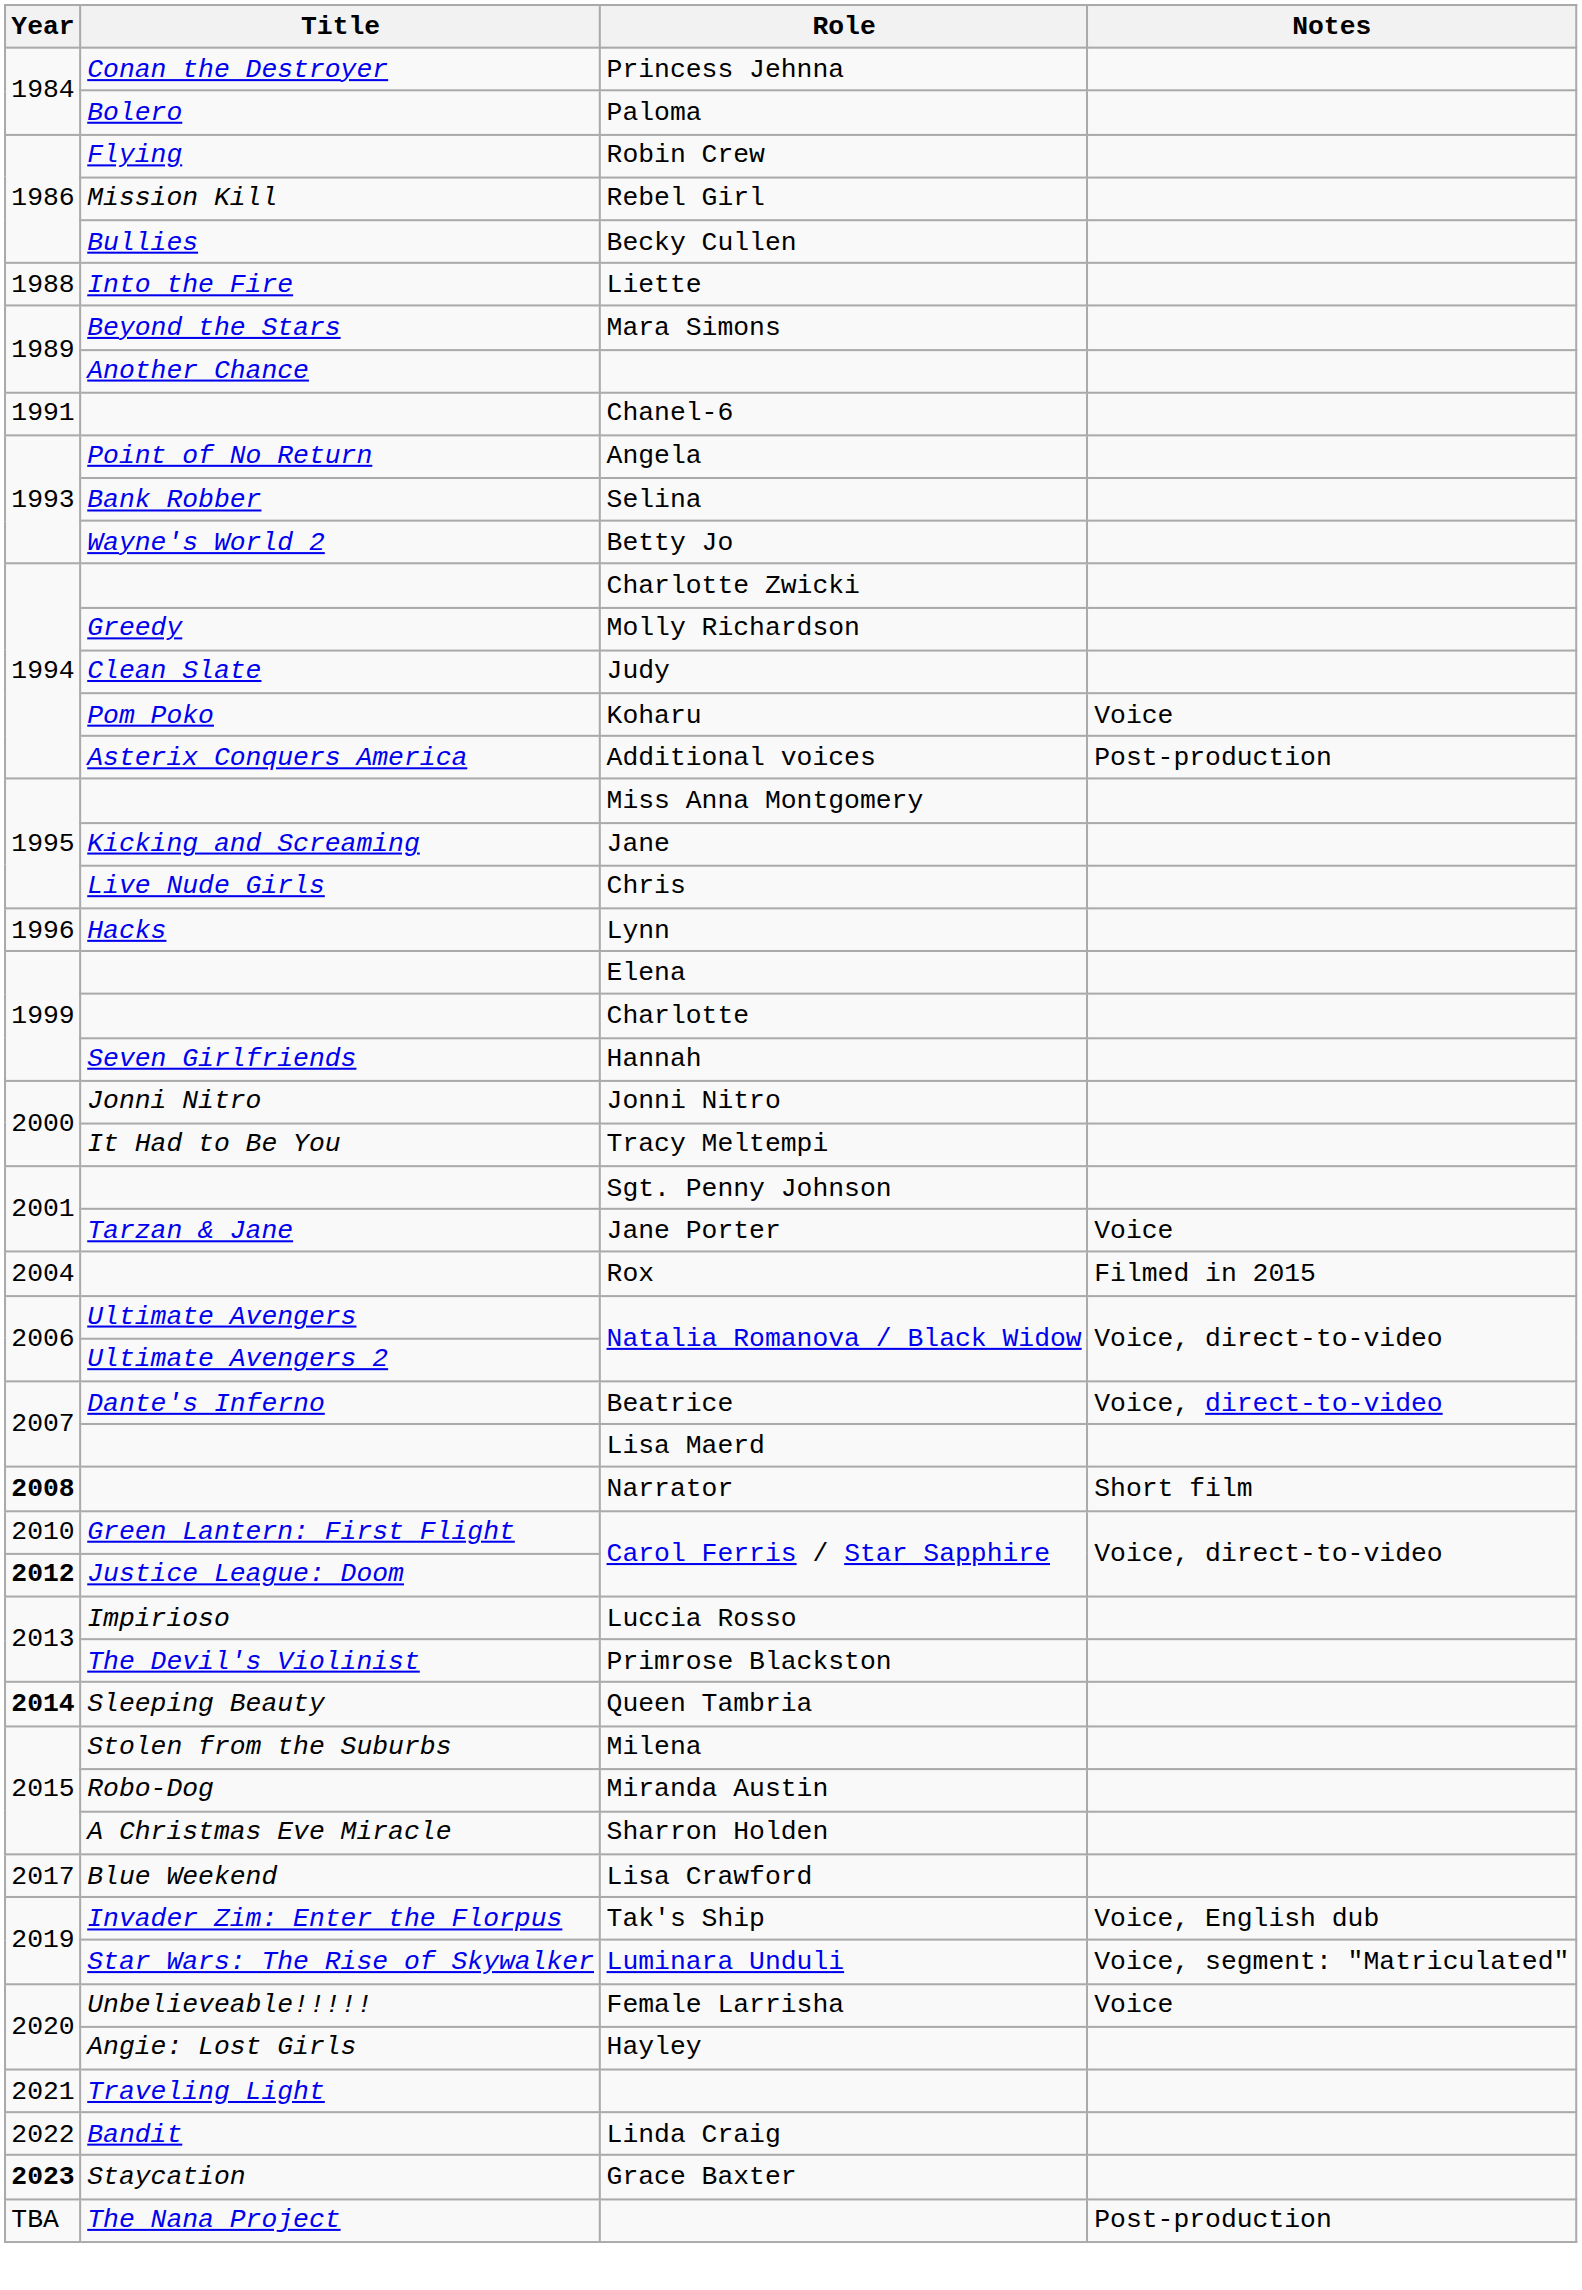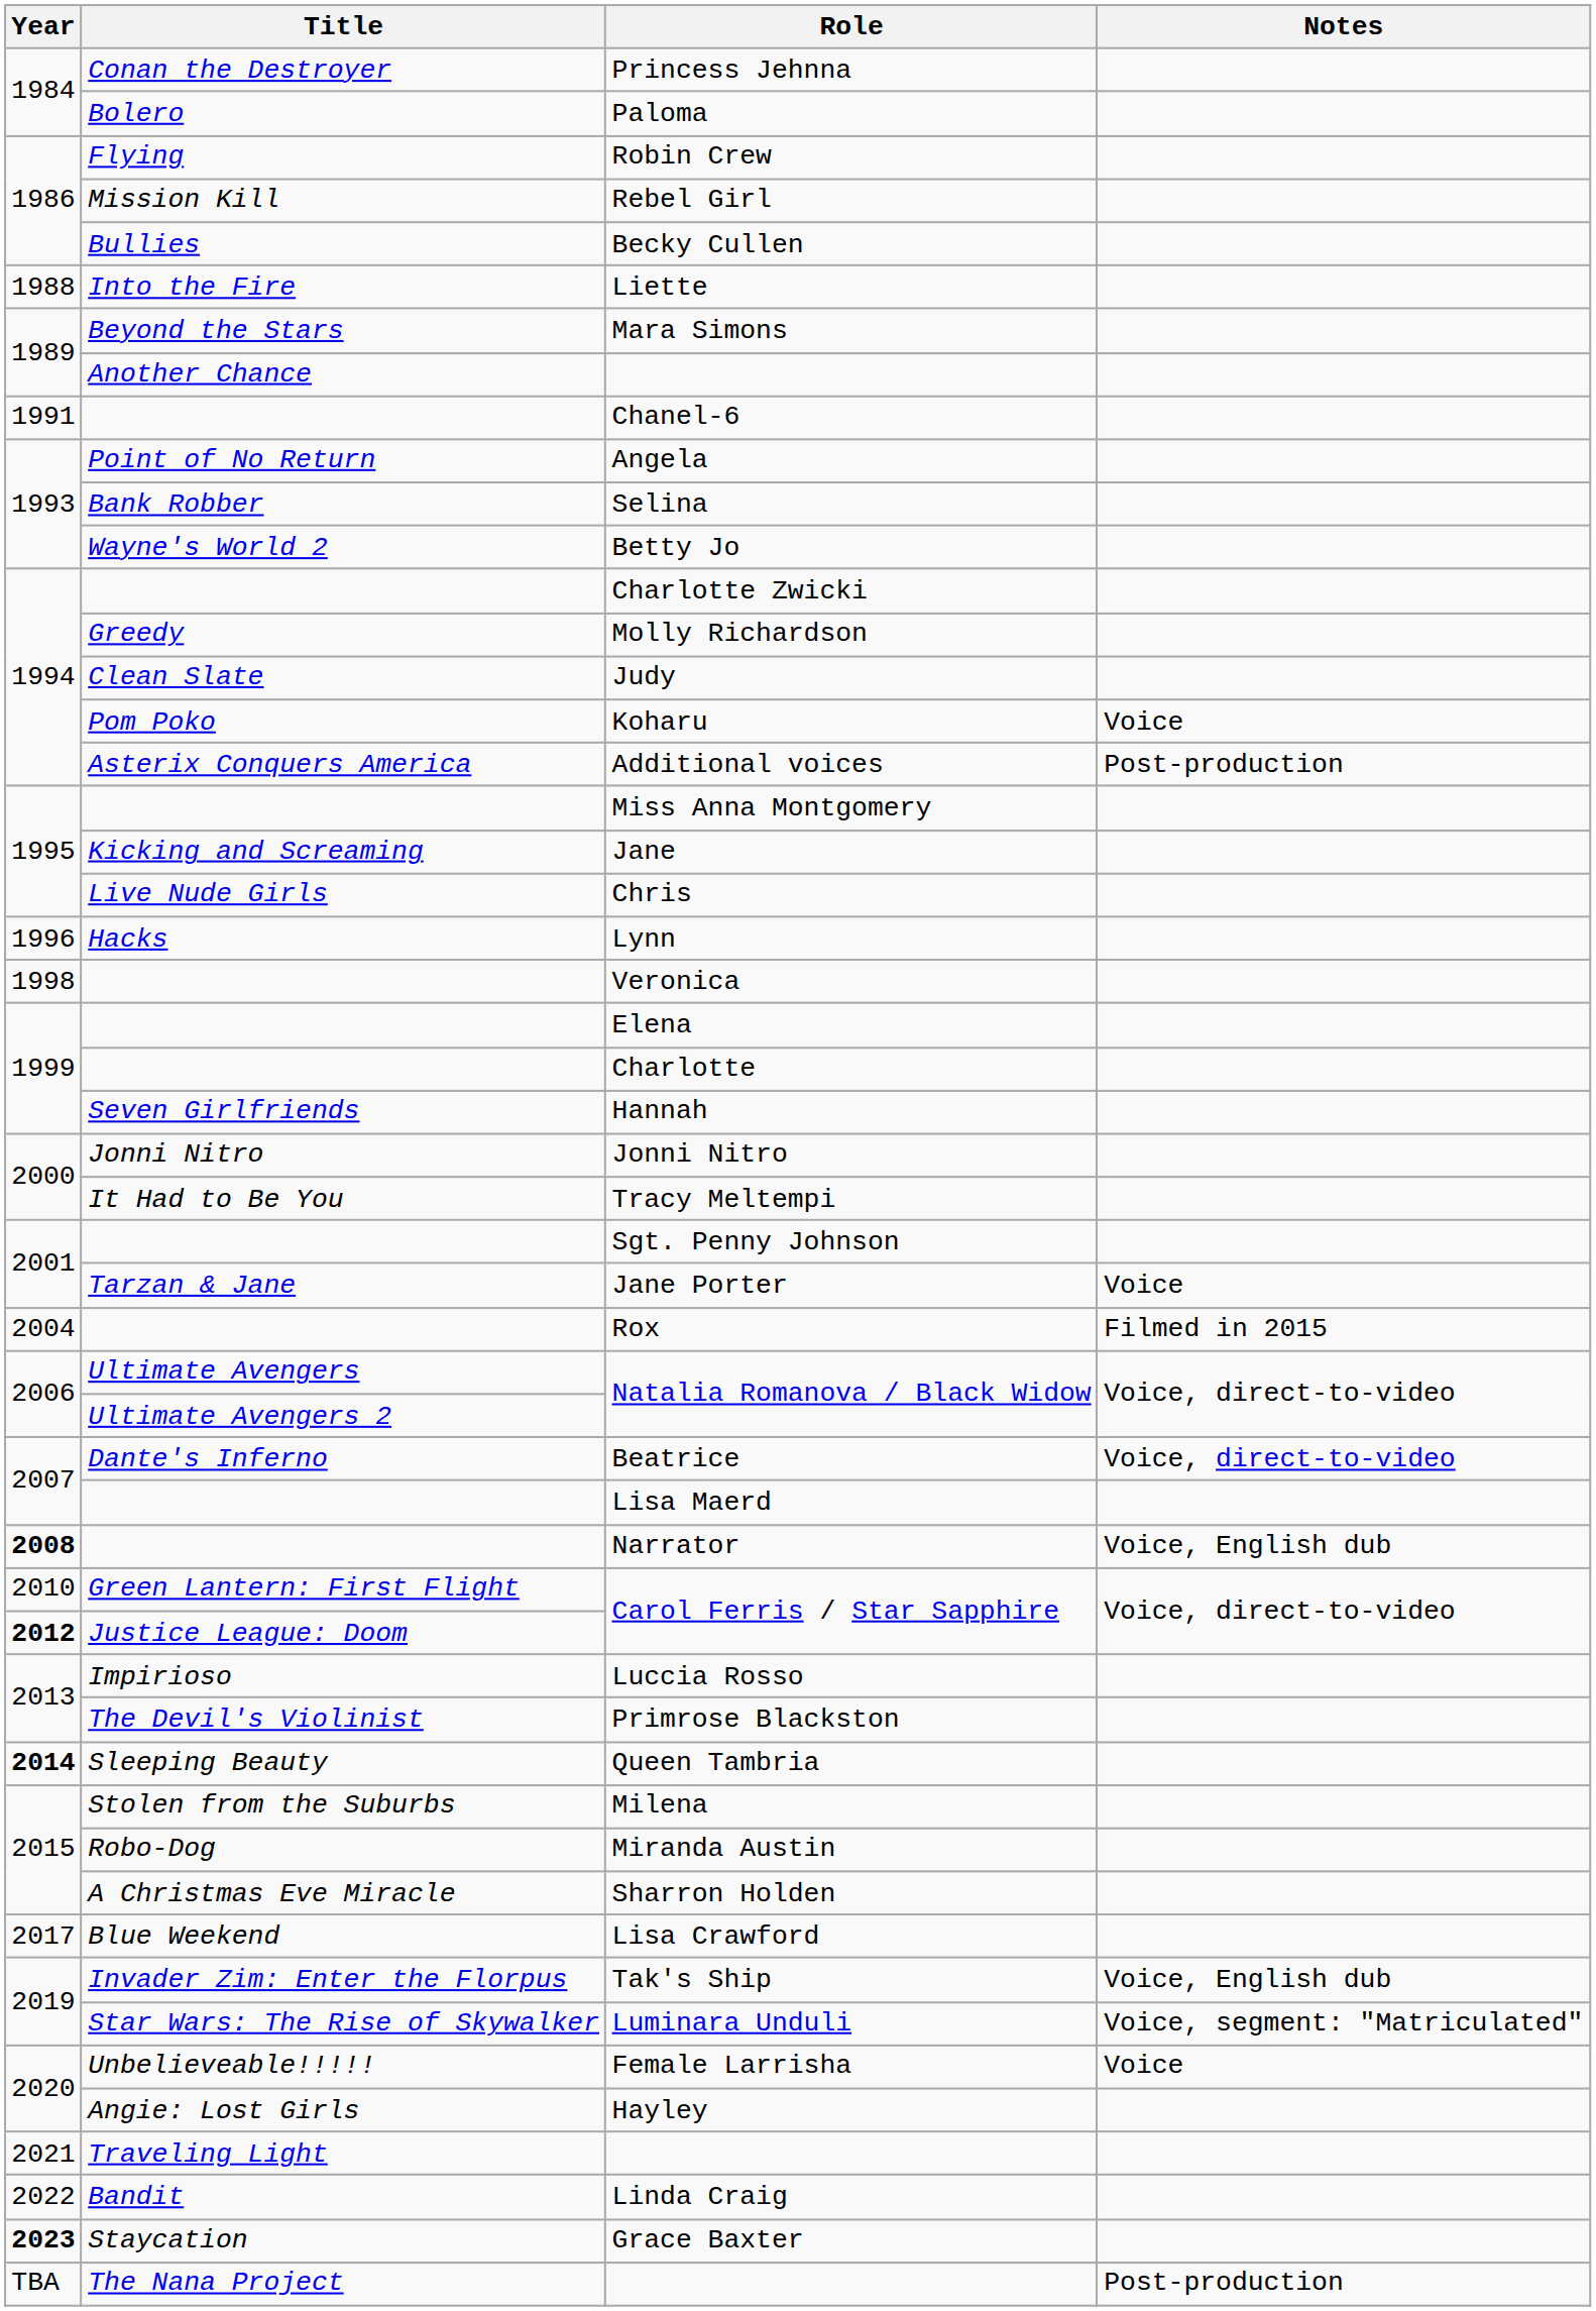+ row: 1998 | Veronica
Narrator | Notes: Short film -> Voice, English dub
